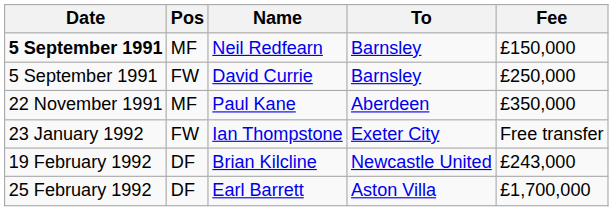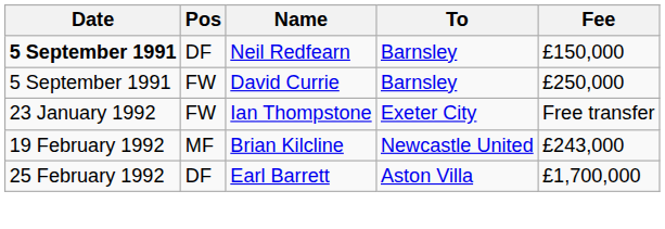Neil Redfearn | Pos: MF -> DF
- row: 22 November 1991 | MF | Paul Kane | Aberdeen | £350,000
Brian Kilcline | Pos: DF -> MF
